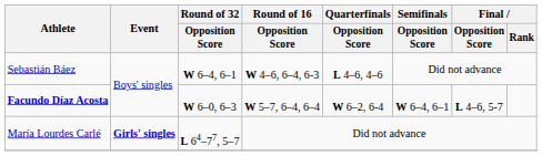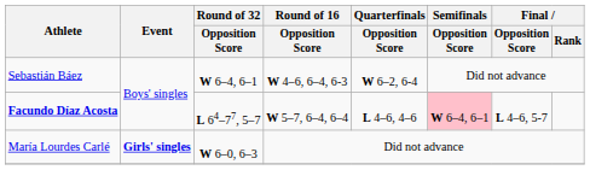Sebastián Báez | Quarterfinals / Opposition Score: L 4–6, 4–6 -> W 6–2, 6-4
Facundo Díaz Acosta | Round of 32 / Opposition Score: W 6–0, 6–3 -> L 64–77, 5–7
Facundo Díaz Acosta | Quarterfinals / Opposition Score: W 6–2, 6-4 -> L 4–6, 4–6
Facundo Díaz Acosta | Semifinals / Opposition Score: no background -> pink background
María Lourdes Carlé | Round of 32 / Opposition Score: L 64–77, 5–7 -> W 6–0, 6–3
